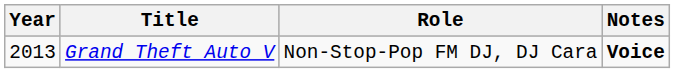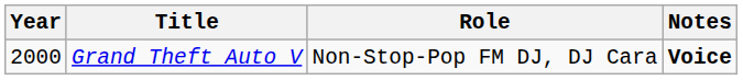Grand Theft Auto V | Year: 2013 -> 2000
